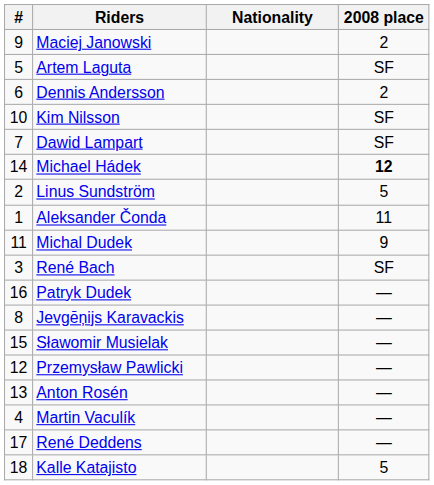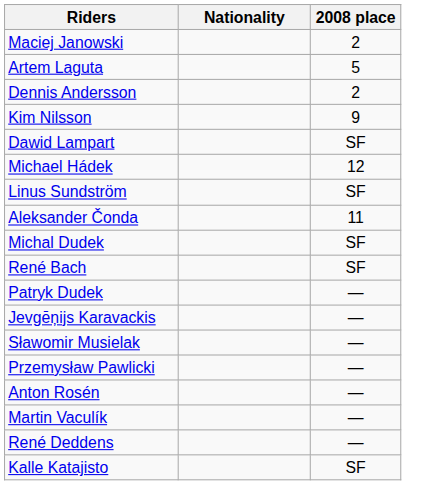- column: # | 9 | 5 | 6 | 10 | 7 | 14 | 2 | 1 | 11 | 3 | 16 | 8 | 15 | 12 | 13 | 4 | 17 | 18
Artem Laguta | 2008 place: SF -> 5
Kim Nilsson | 2008 place: SF -> 9
Michael Hádek | 2008 place: bold -> normal
Linus Sundström | 2008 place: 5 -> SF
Michal Dudek | 2008 place: 9 -> SF
Kalle Katajisto | 2008 place: 5 -> SF
